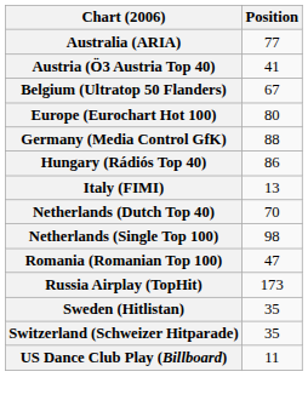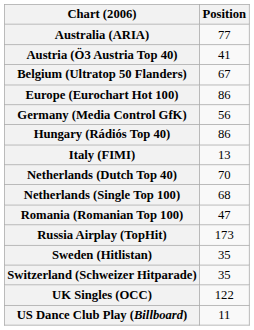Europe (Eurochart Hot 100) | Position: 80 -> 86
Germany (Media Control GfK) | Position: 88 -> 56
Netherlands (Single Top 100) | Position: 98 -> 68
+ row: UK Singles (OCC) | 122
